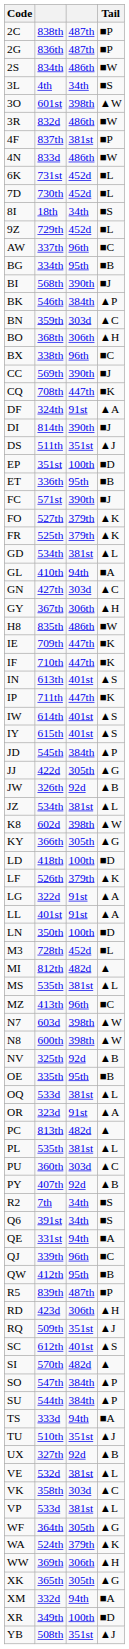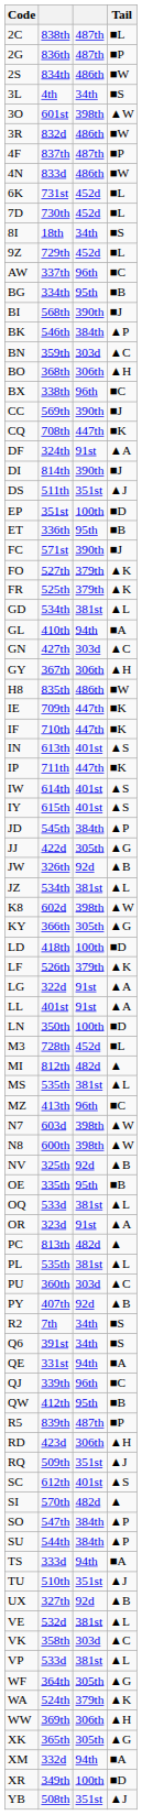2C | Tail: ■P -> ■L
4F | column 3: 381st -> 487th
